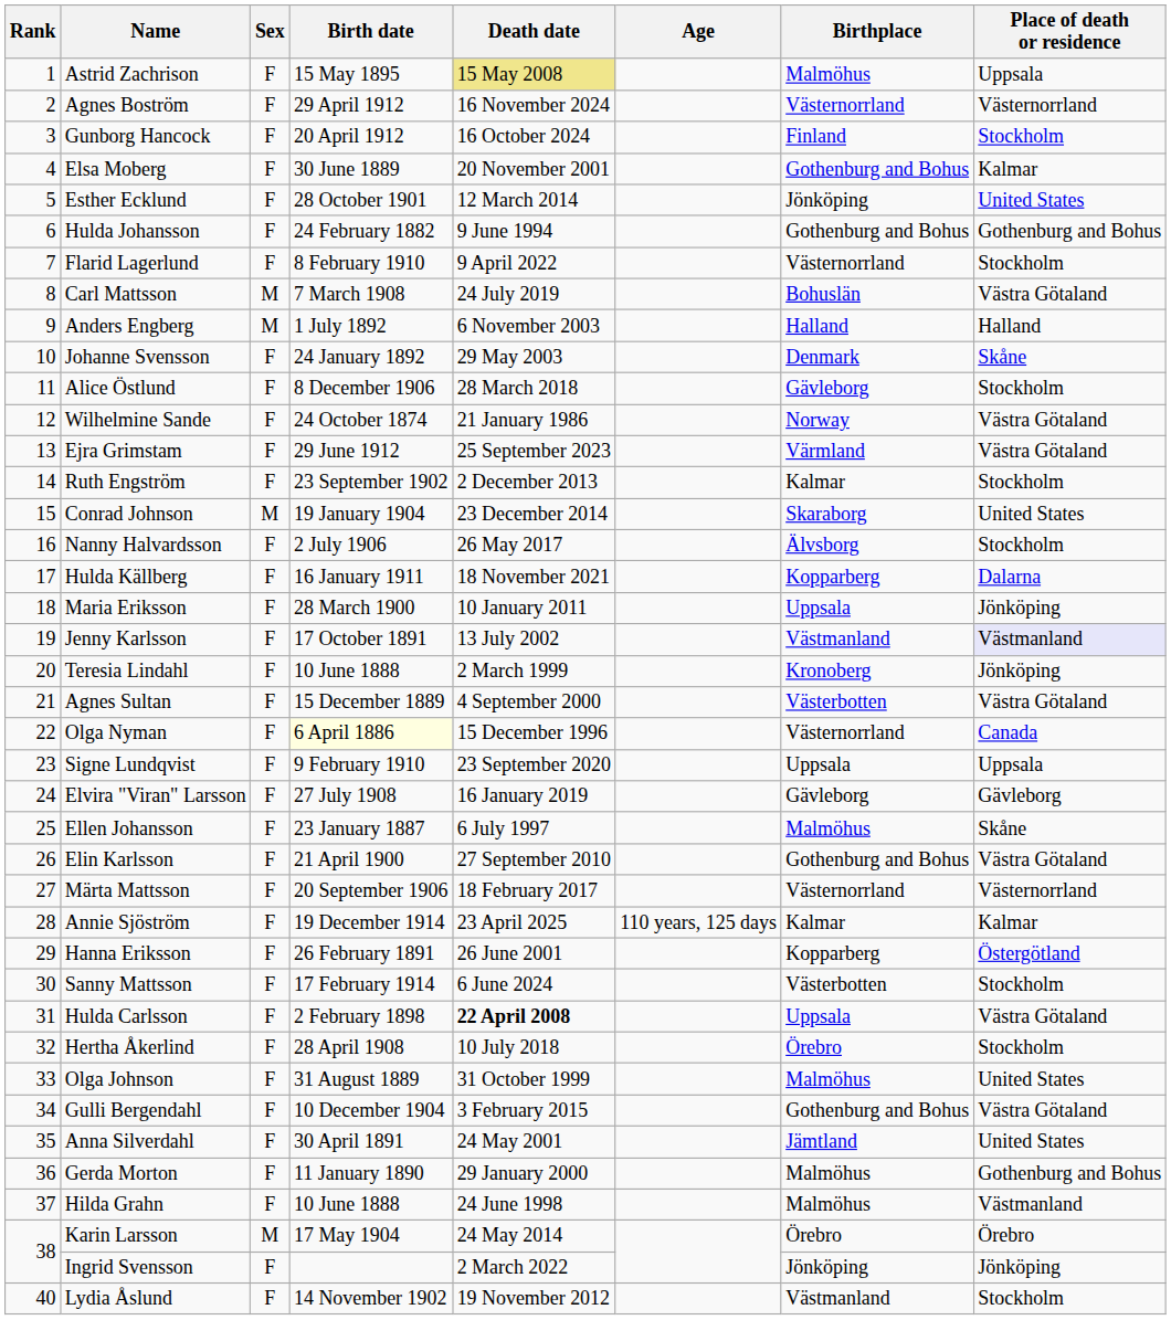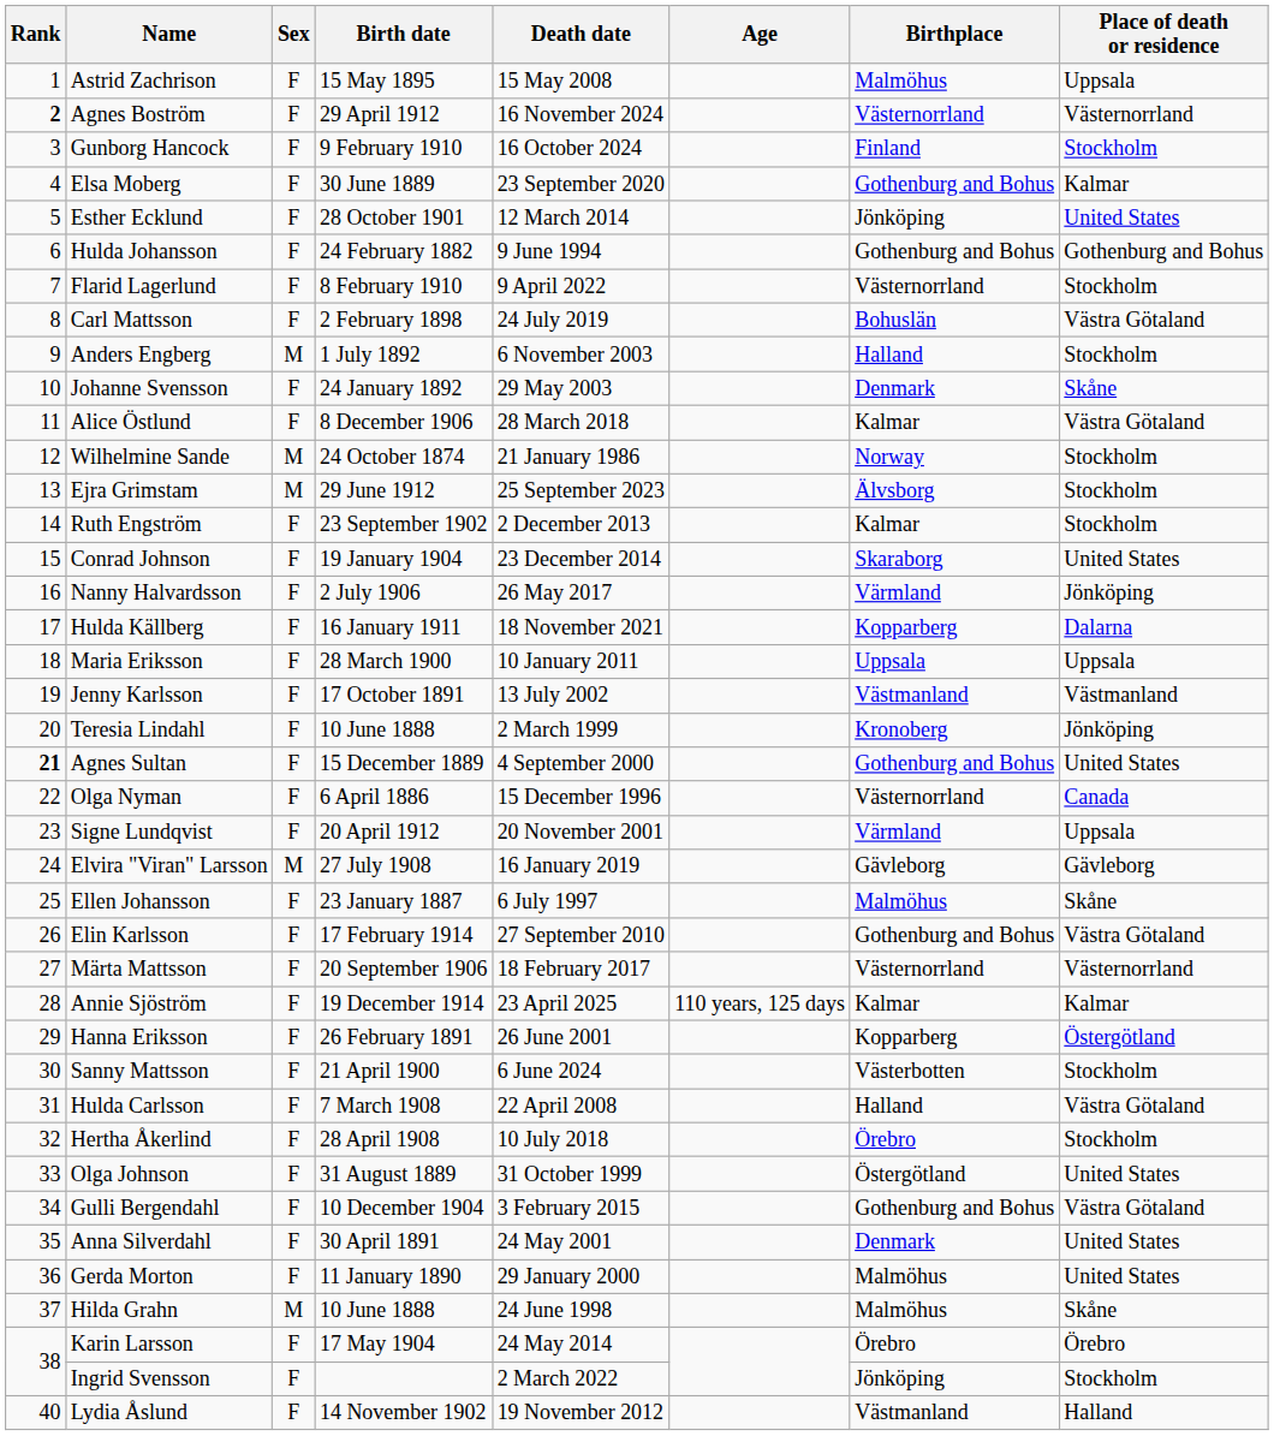Astrid Zachrison | Death date: khaki background -> no background
Agnes Boström | Rank: normal -> bold
Gunborg Hancock | Birth date: 20 April 1912 -> 9 February 1910
Elsa Moberg | Death date: 20 November 2001 -> 23 September 2020
Carl Mattsson | Sex: M -> F
Carl Mattsson | Birth date: 7 March 1908 -> 2 February 1898
Anders Engberg | Place of death or residence: Halland -> Stockholm
Alice Östlund | Birthplace: Gävleborg -> Kalmar
Alice Östlund | Place of death or residence: Stockholm -> Västra Götaland
Wilhelmine Sande | Sex: F -> M
Wilhelmine Sande | Place of death or residence: Västra Götaland -> Stockholm
Ejra Grimstam | Sex: F -> M
Ejra Grimstam | Birthplace: Värmland -> Älvsborg
Ejra Grimstam | Place of death or residence: Västra Götaland -> Stockholm
Conrad Johnson | Sex: M -> F
Nanny Halvardsson | Birthplace: Älvsborg -> Värmland
Nanny Halvardsson | Place of death or residence: Stockholm -> Jönköping
Maria Eriksson | Place of death or residence: Jönköping -> Uppsala
Jenny Karlsson | Place of death or residence: lavender background -> no background
Agnes Sultan | Rank: normal -> bold
Agnes Sultan | Birthplace: Västerbotten -> Gothenburg and Bohus
Agnes Sultan | Place of death or residence: Västra Götaland -> United States
Olga Nyman | Birth date: lightyellow background -> no background
Signe Lundqvist | Birth date: 9 February 1910 -> 20 April 1912
Signe Lundqvist | Death date: 23 September 2020 -> 20 November 2001
Signe Lundqvist | Birthplace: Uppsala -> Värmland
Elvira "Viran" Larsson | Sex: F -> M
Elin Karlsson | Birth date: 21 April 1900 -> 17 February 1914
Sanny Mattsson | Birth date: 17 February 1914 -> 21 April 1900
Hulda Carlsson | Birth date: 2 February 1898 -> 7 March 1908
Hulda Carlsson | Death date: bold -> normal
Hulda Carlsson | Birthplace: Uppsala -> Halland
Olga Johnson | Birthplace: Malmöhus -> Östergötland
Anna Silverdahl | Birthplace: Jämtland -> Denmark
Gerda Morton | Place of death or residence: Gothenburg and Bohus -> United States
Hilda Grahn | Sex: F -> M
Hilda Grahn | Place of death or residence: Västmanland -> Skåne
Karin Larsson | Sex: M -> F
Ingrid Svensson | Place of death or residence: Jönköping -> Stockholm
Lydia Åslund | Place of death or residence: Stockholm -> Halland
